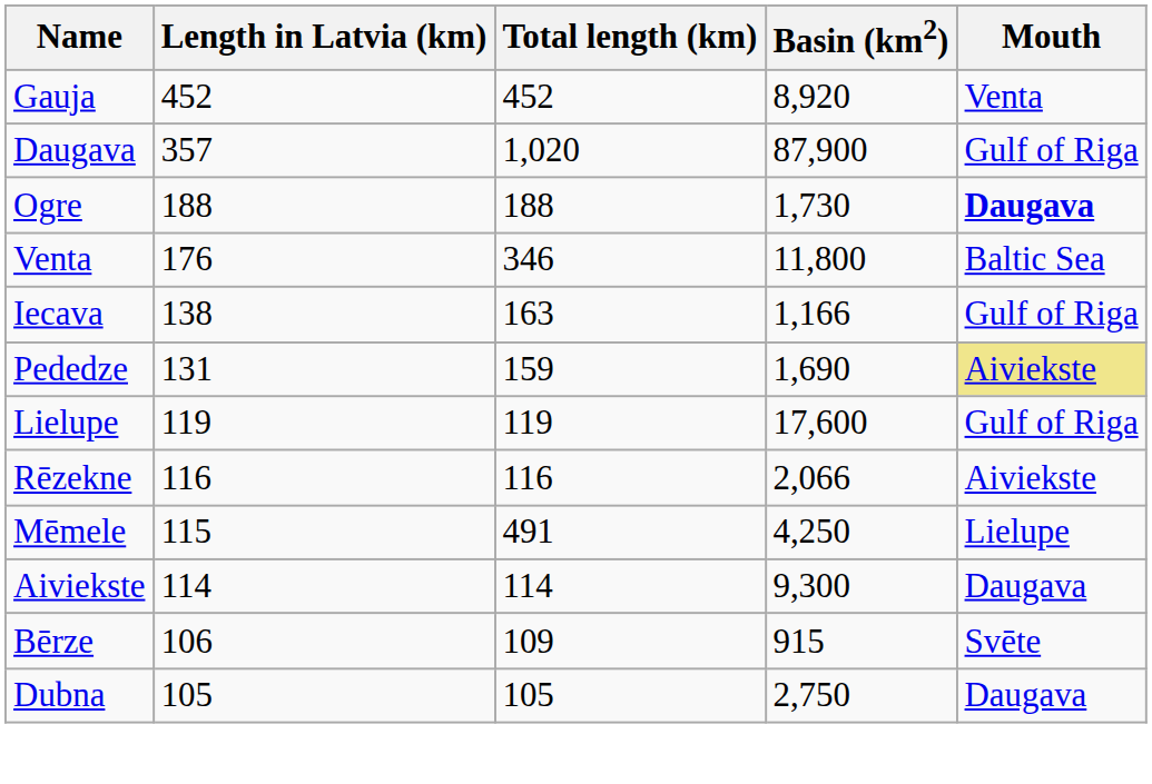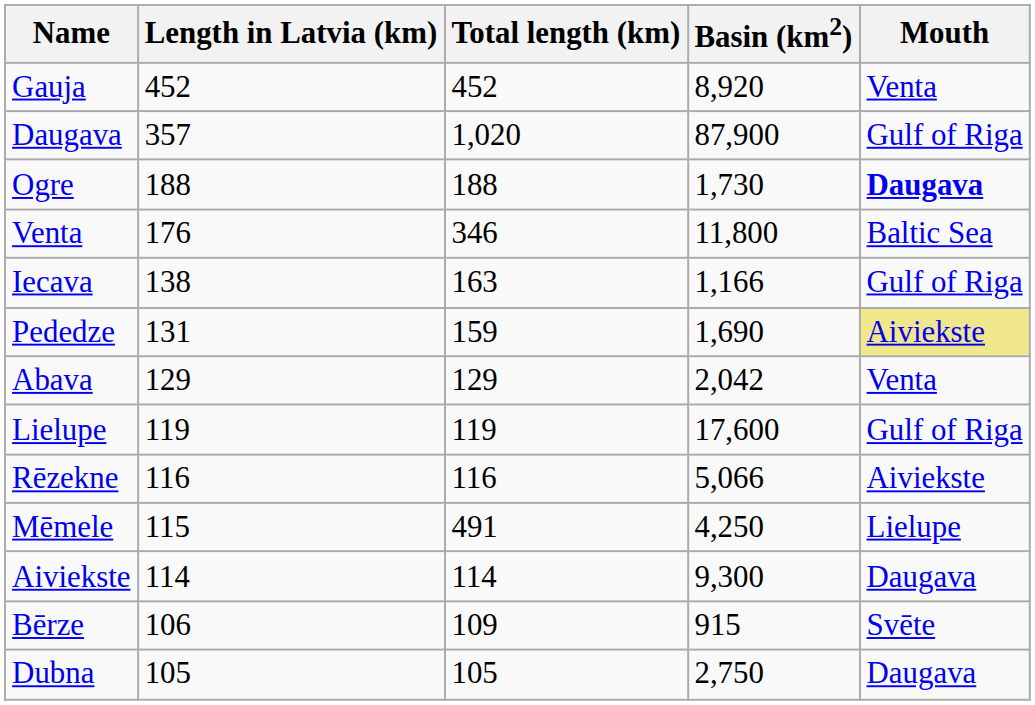+ row: Abava | 129 | 129 | 2,042 | Venta
Rēzekne | Basin (km2): 2,066 -> 5,066
